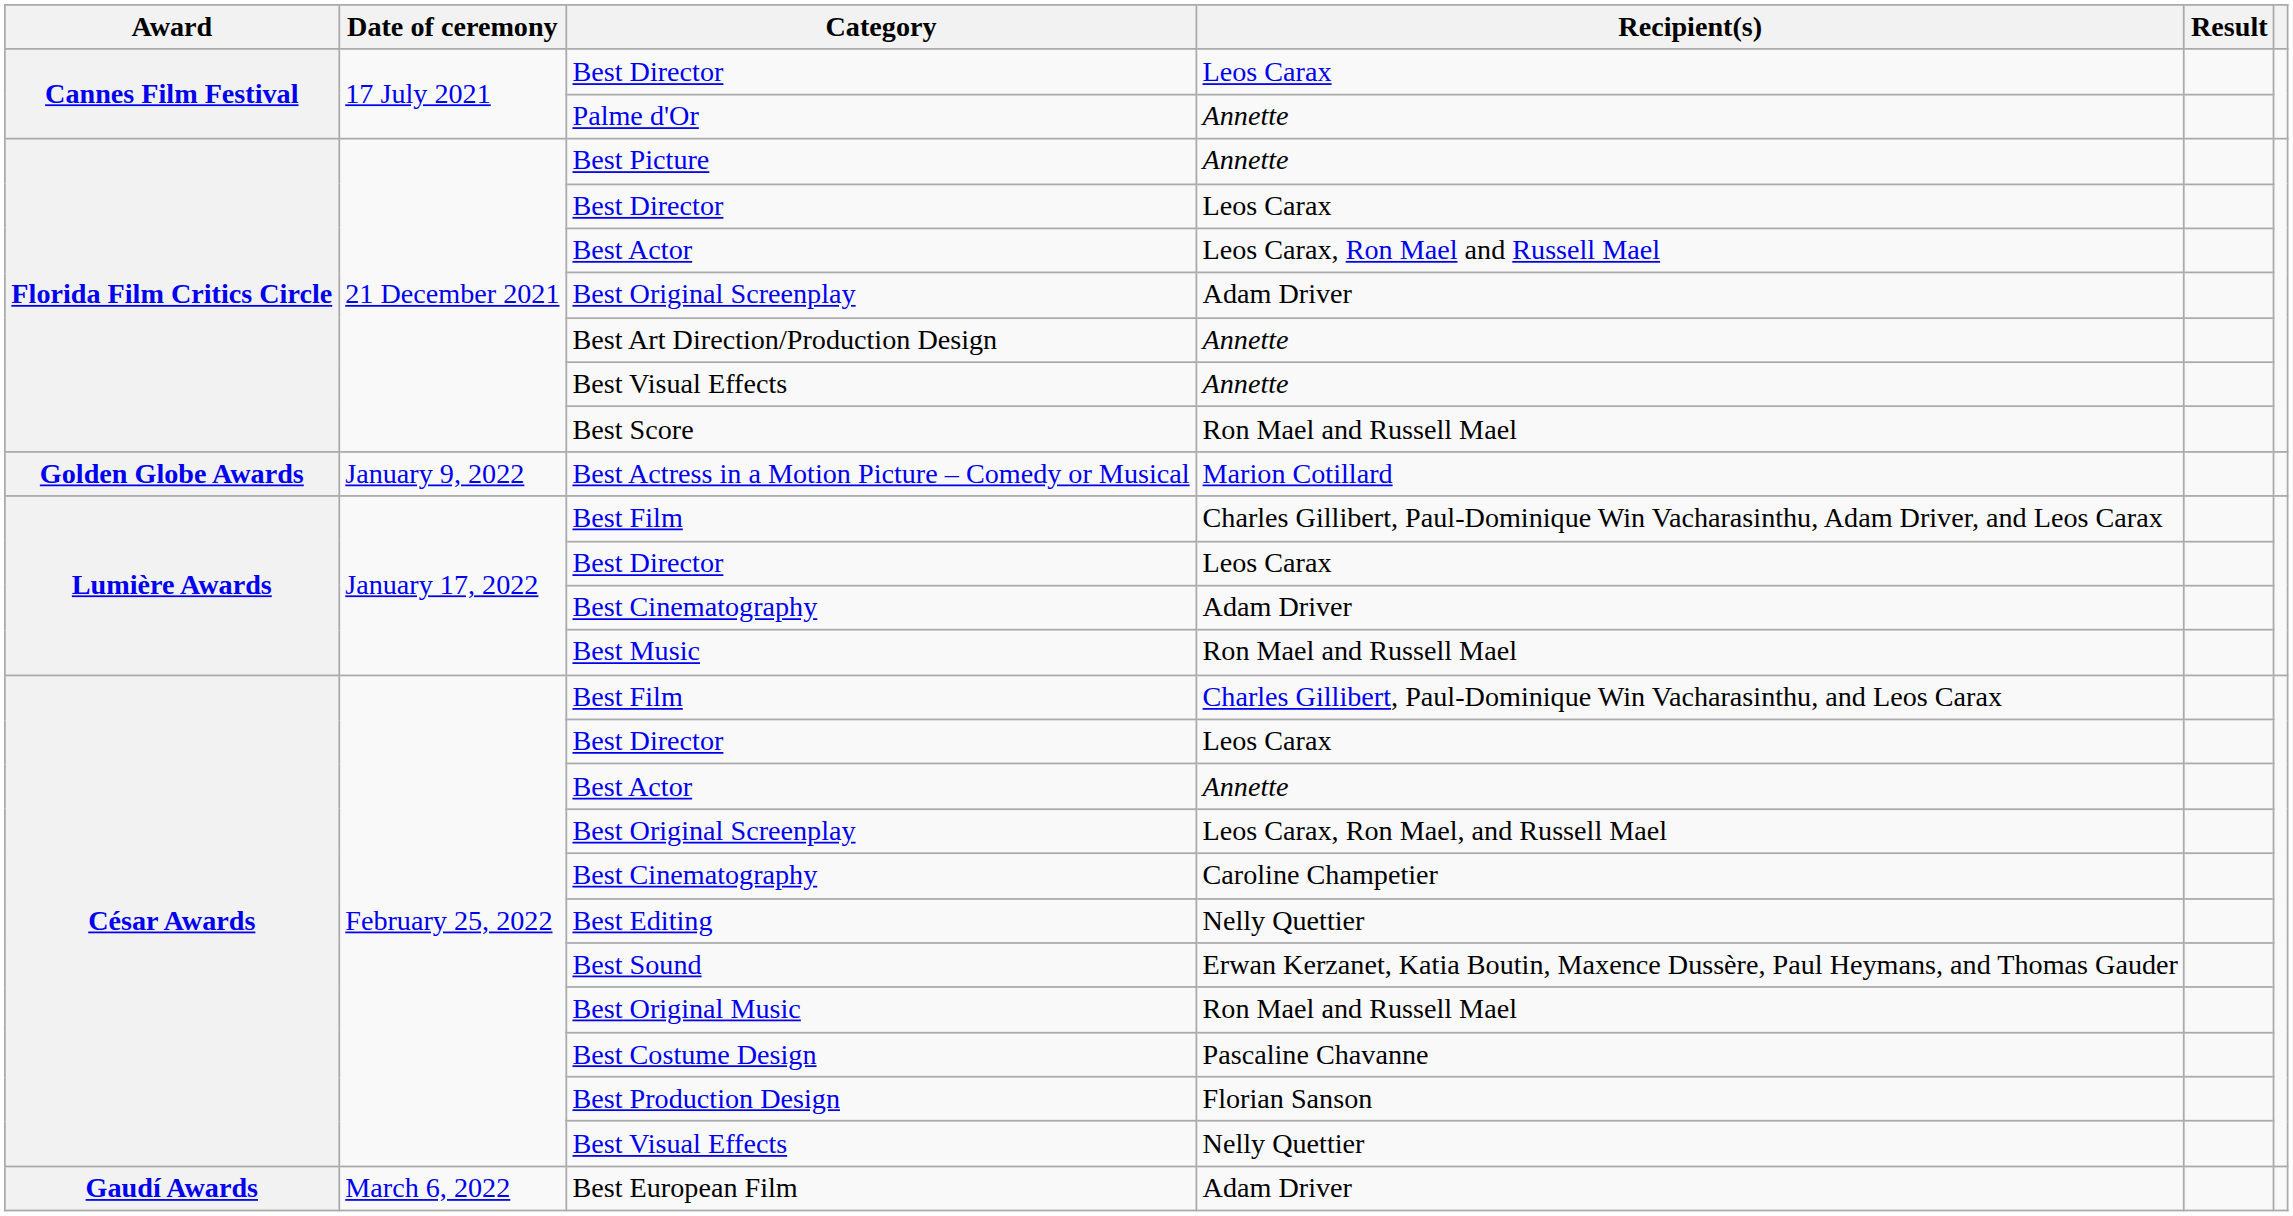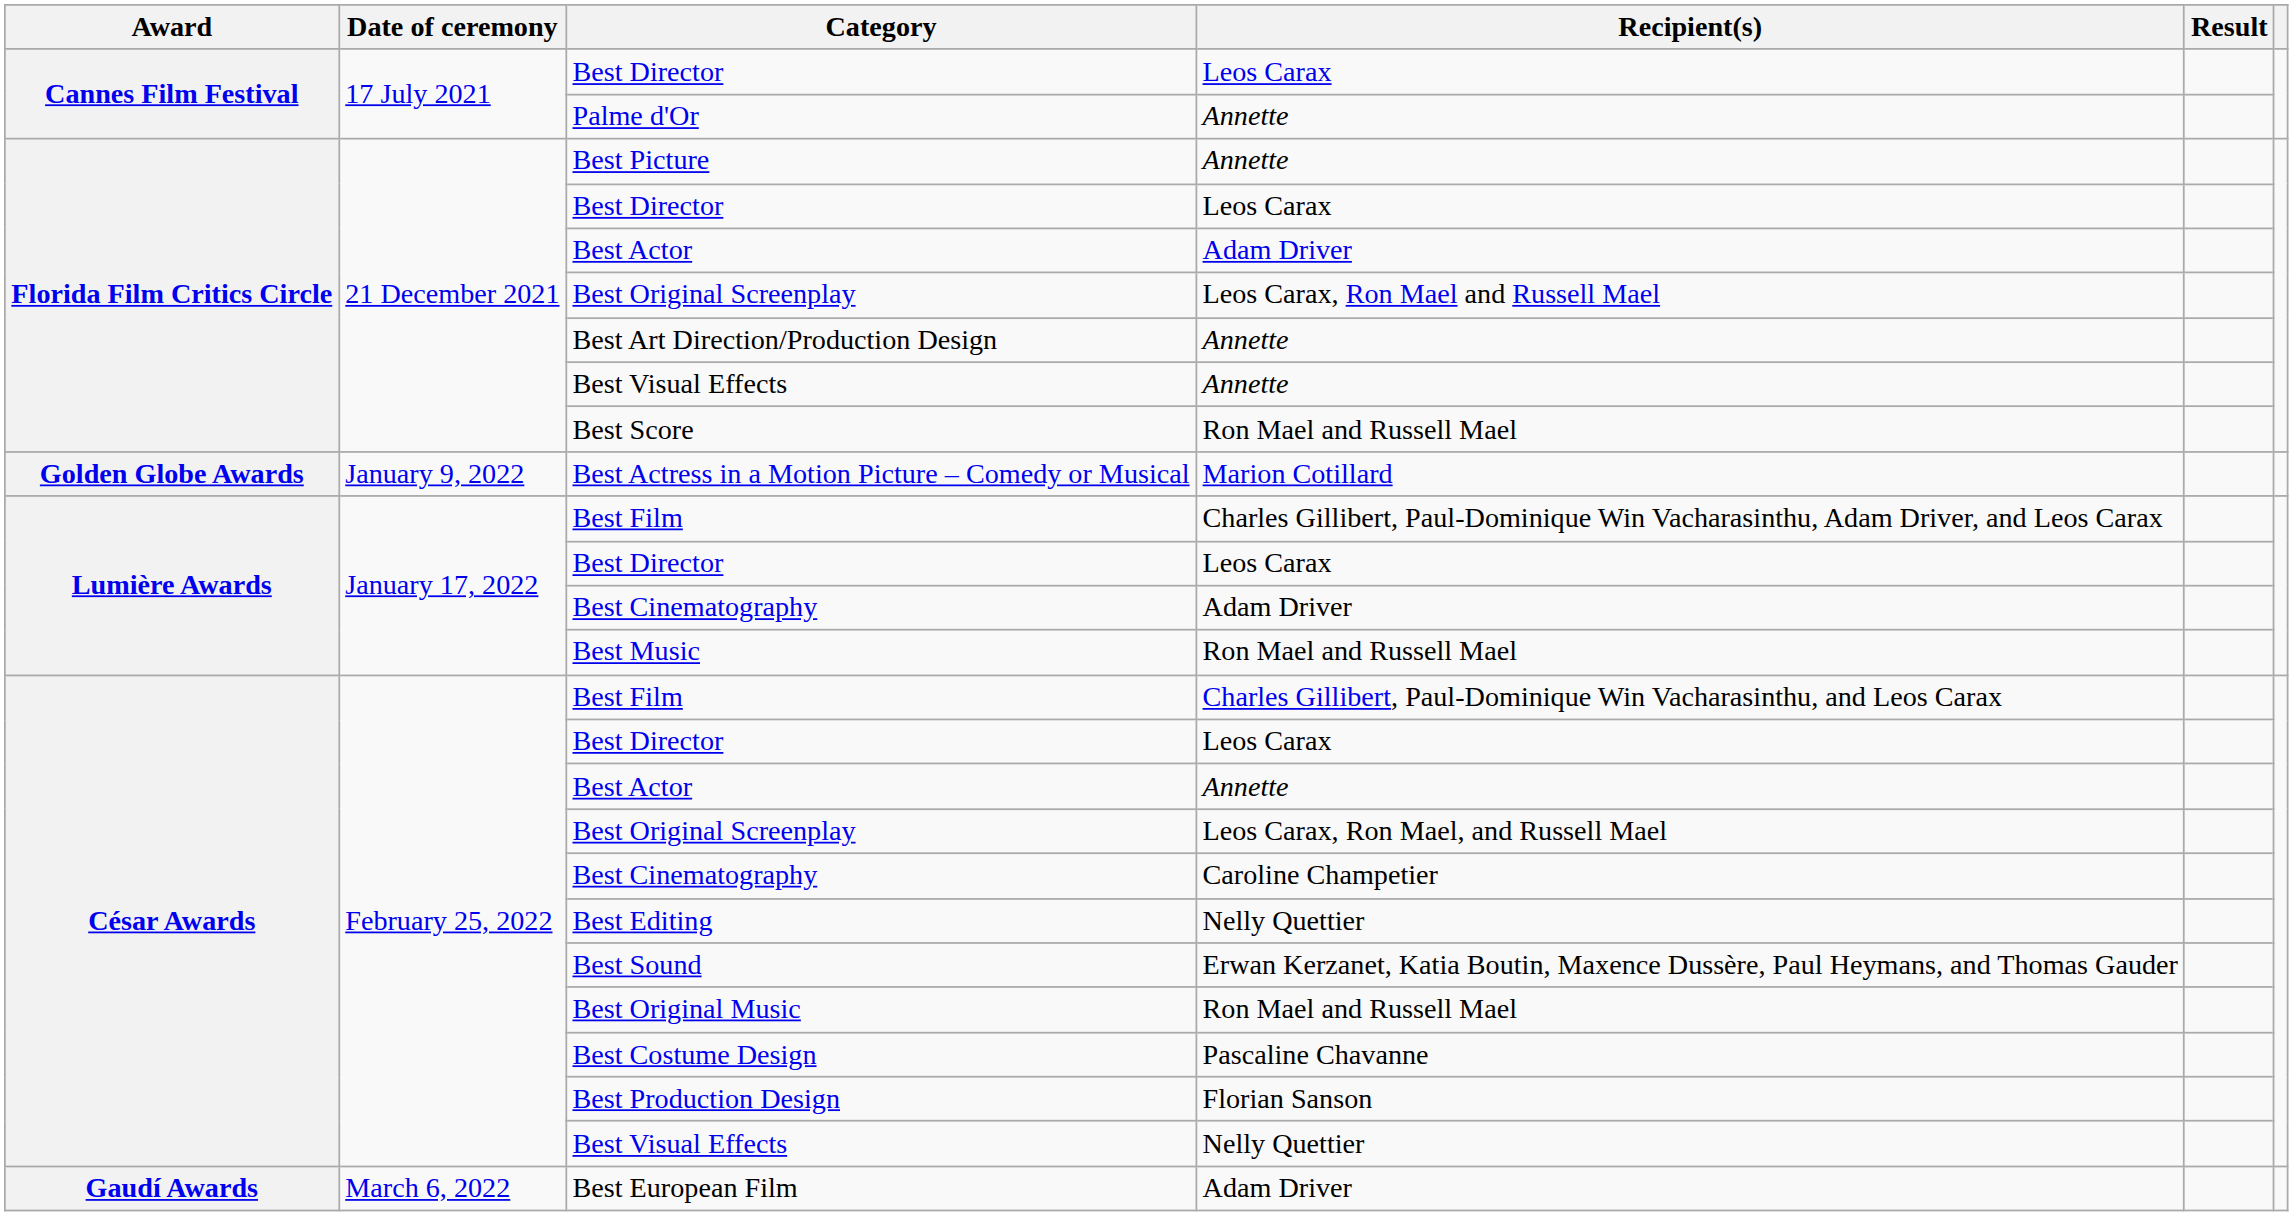Florida Film Critics Circle / Best Actor | Recipient(s): Leos Carax, Ron Mael and Russell Mael -> Adam Driver
Florida Film Critics Circle / Best Original Screenplay | Recipient(s): Adam Driver -> Leos Carax, Ron Mael and Russell Mael
